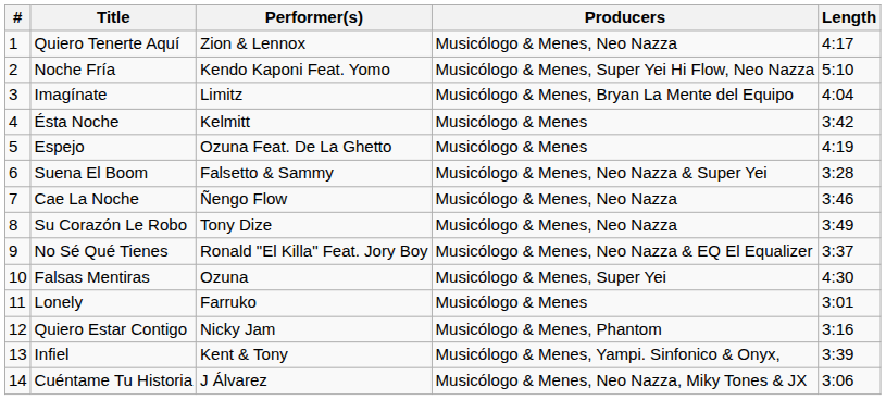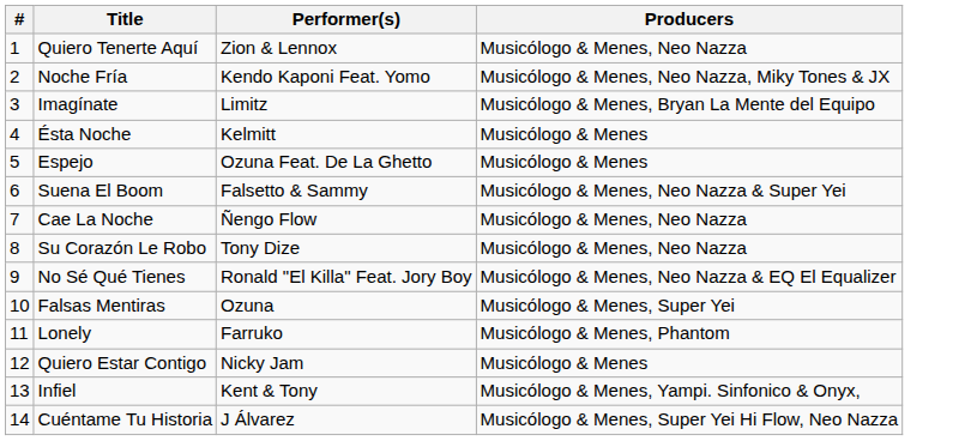- column: Length | 4:17 | 5:10 | 4:04 | 3:42 | 4:19 | 3:28 | 3:46 | 3:49 | 3:37 | 4:30 | 3:01 | 3:16 | 3:39 | 3:06
Noche Fría | Producers: Musicólogo & Menes, Super Yei Hi Flow, Neo Nazza -> Musicólogo & Menes, Neo Nazza, Miky Tones & JX
Lonely | Producers: Musicólogo & Menes -> Musicólogo & Menes, Phantom
Quiero Estar Contigo | Producers: Musicólogo & Menes, Phantom -> Musicólogo & Menes
Cuéntame Tu Historia | Producers: Musicólogo & Menes, Neo Nazza, Miky Tones & JX -> Musicólogo & Menes, Super Yei Hi Flow, Neo Nazza
